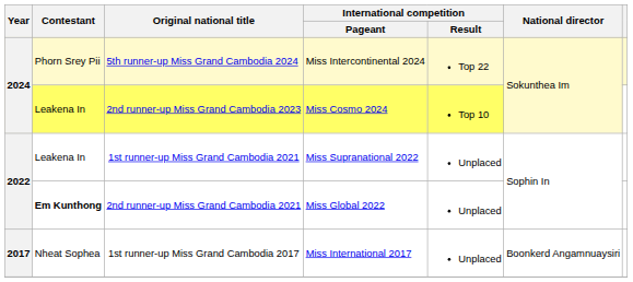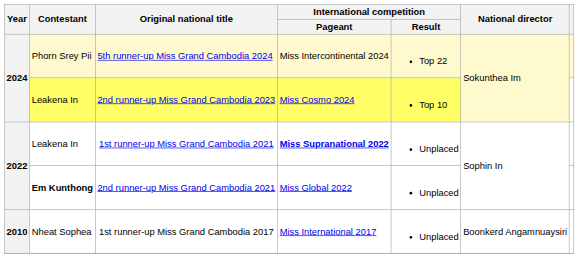1st runner-up Miss Grand Cambodia 2021 | International competition / Pageant: normal -> bold
1st runner-up Miss Grand Cambodia 2017 | Year: 2017 -> 2010
